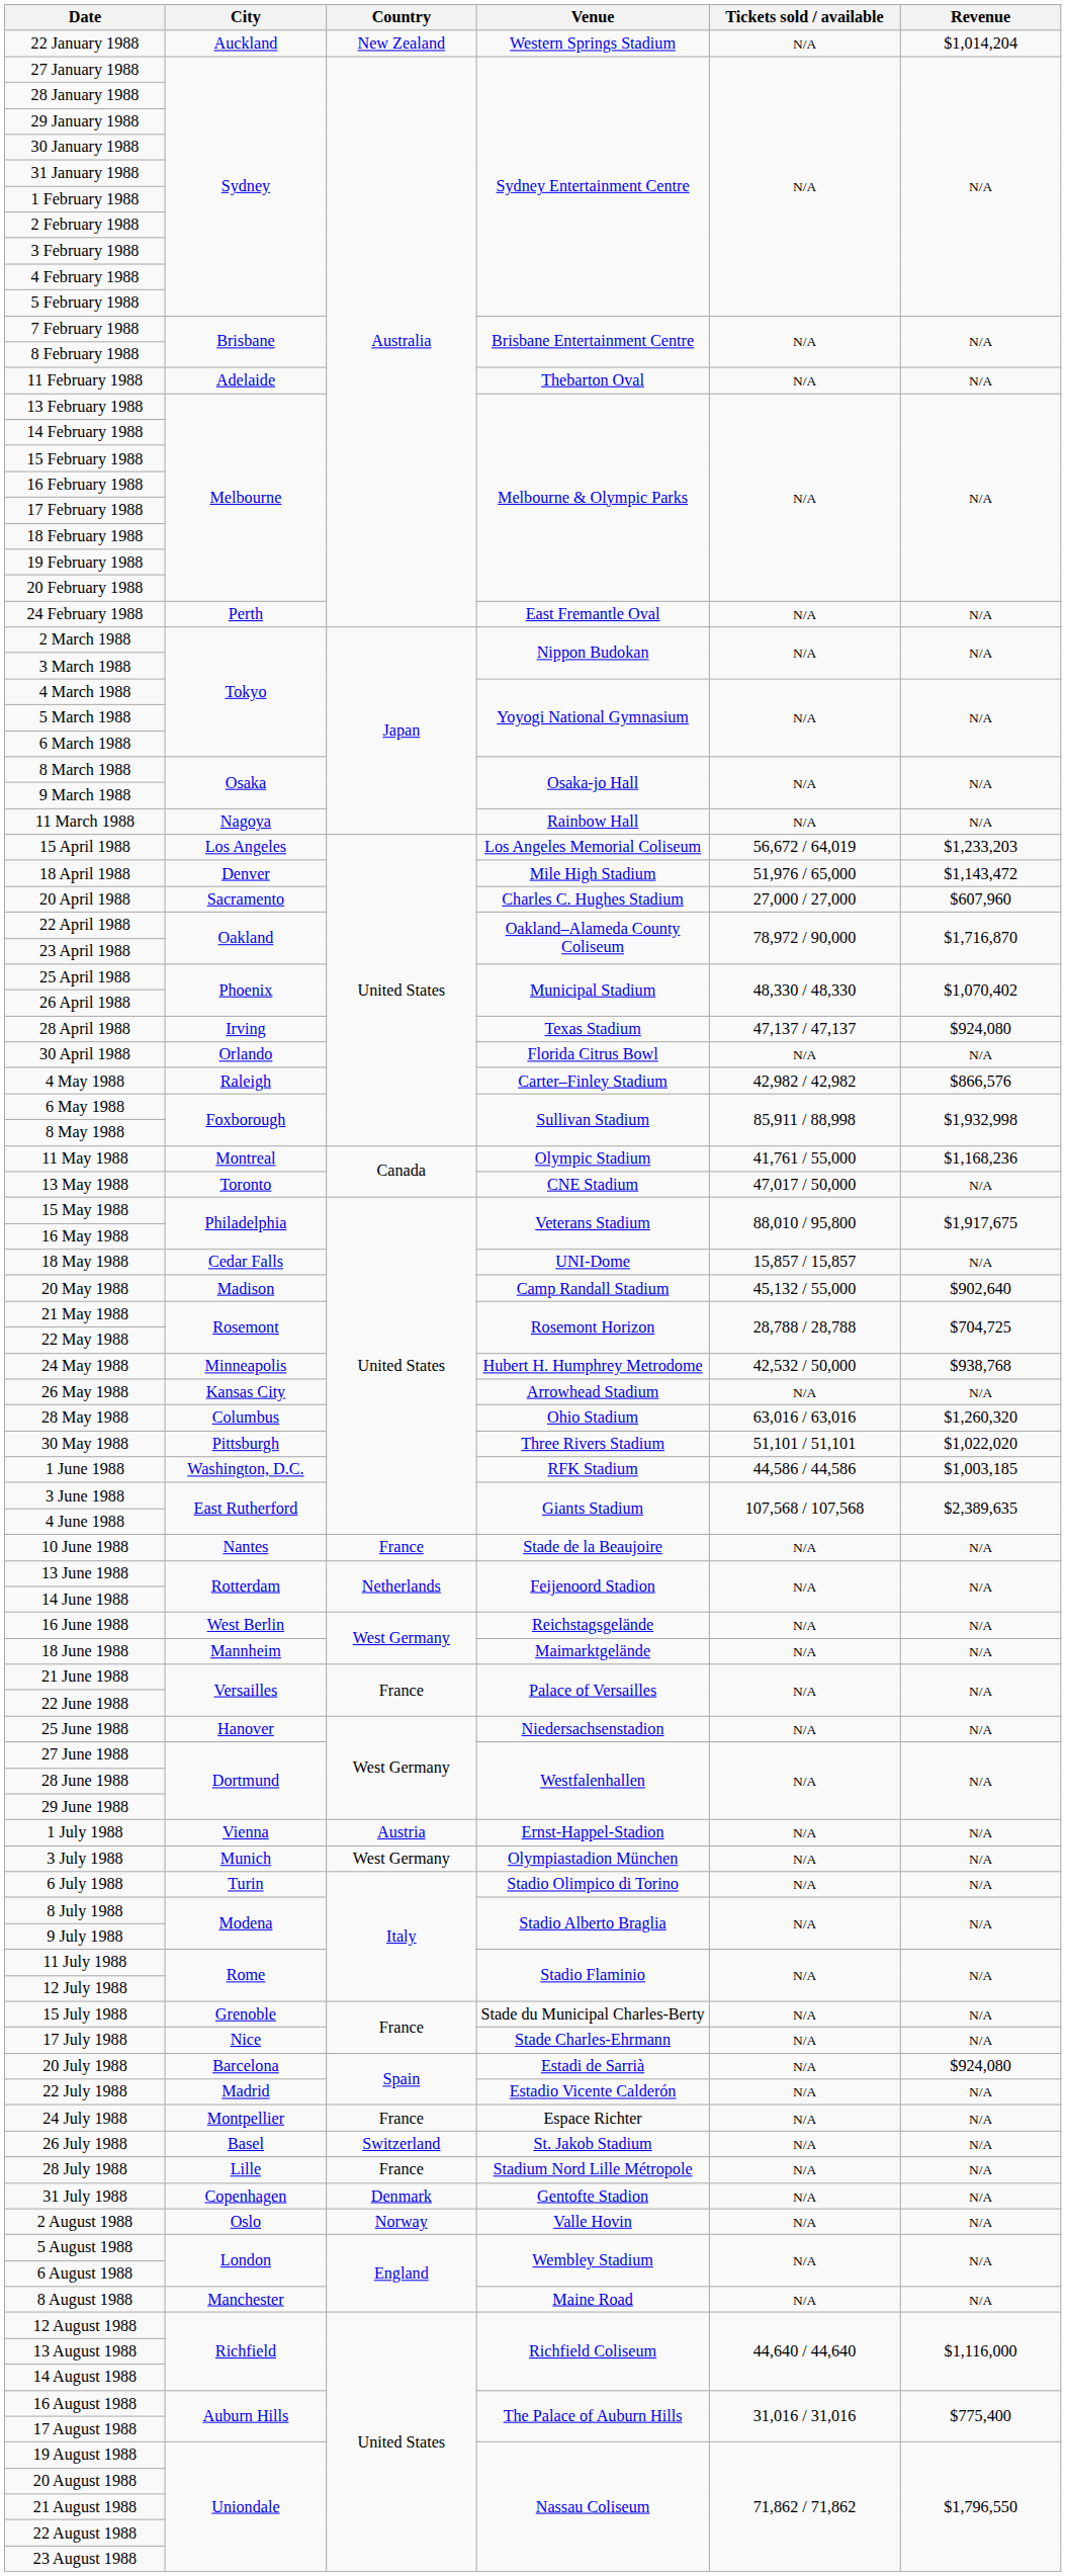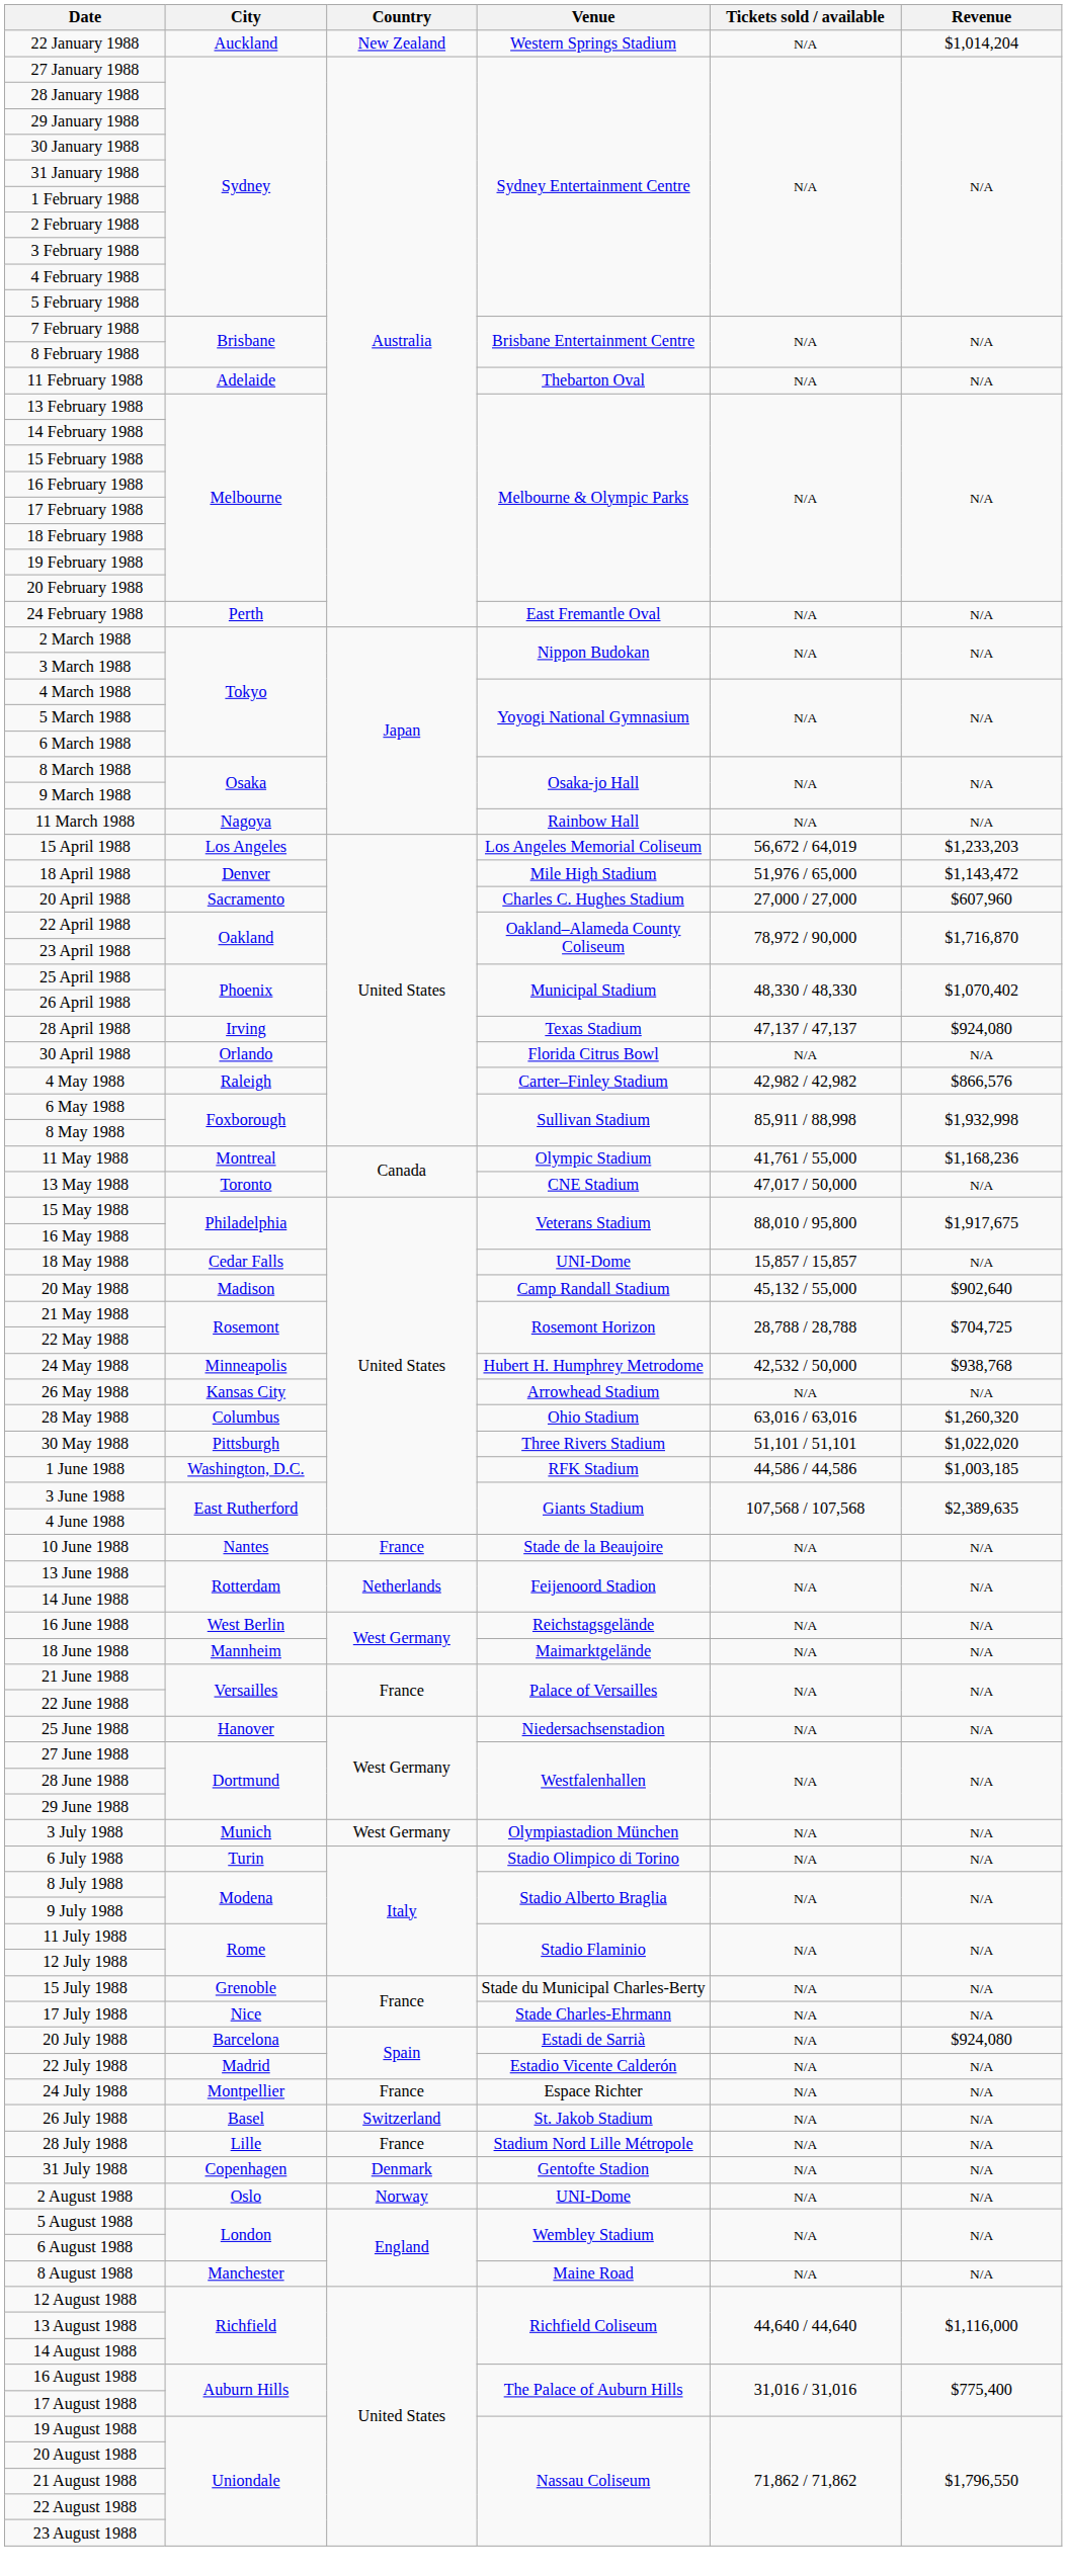- row: 1 July 1988 | Vienna | Austria | Ernst-Happel-Stadion | N/A | N/A
2 August 1988 | Venue: Valle Hovin -> UNI-Dome
